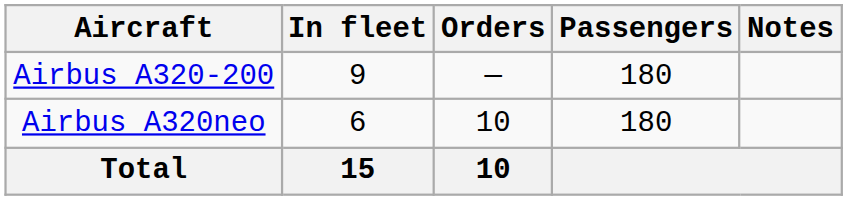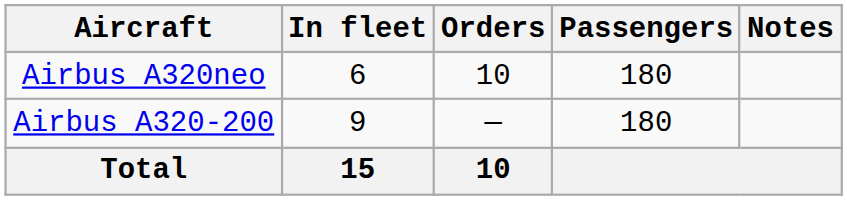rows swapped: Airbus A320-200 <-> Airbus A320neo
